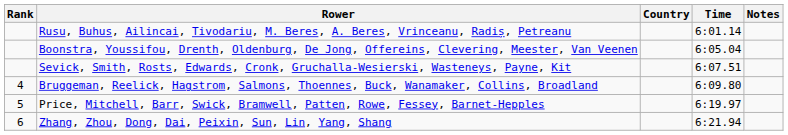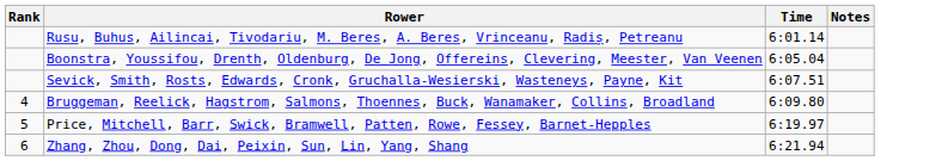- column: Country
